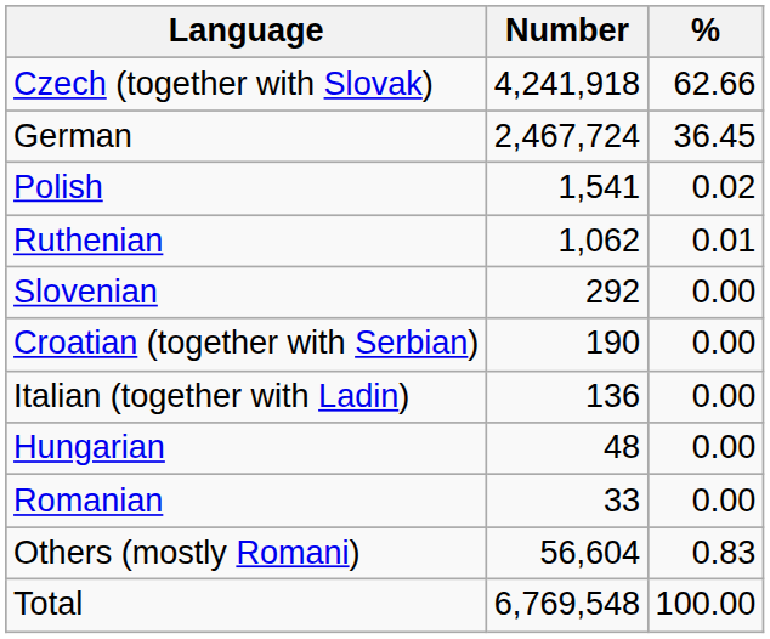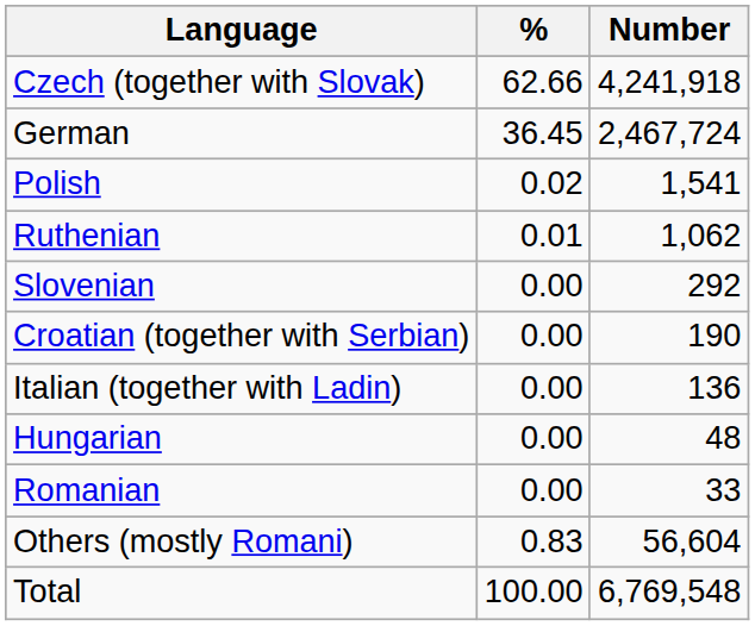columns swapped: Number <-> %
